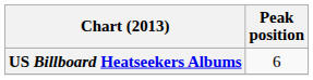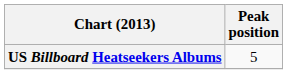US Billboard Heatseekers Albums | Peak position: 6 -> 5
